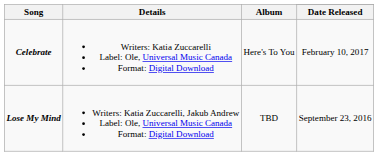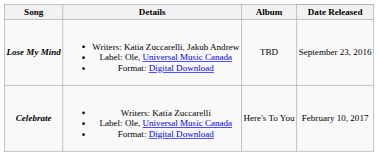rows swapped: Lose My Mind <-> Celebrate
